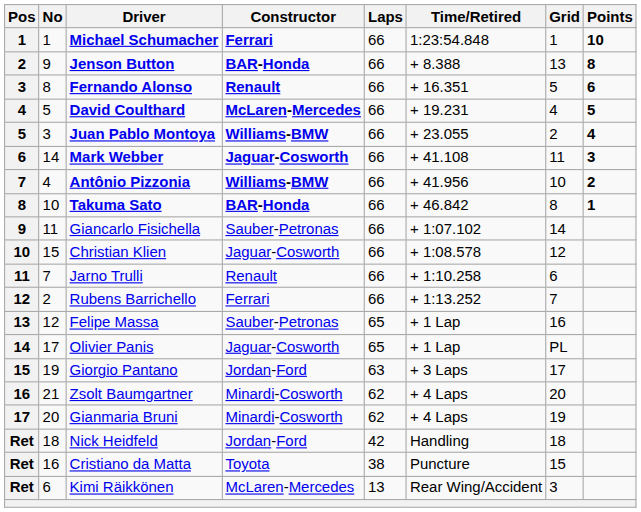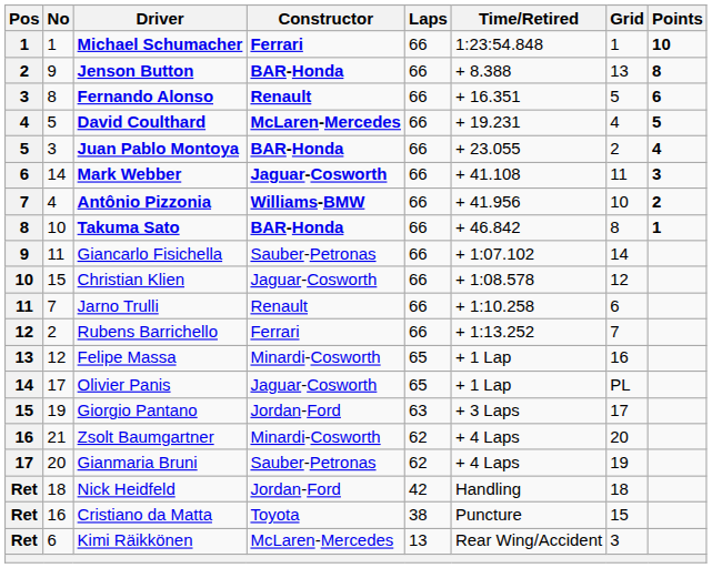Juan Pablo Montoya | Constructor: Williams-BMW -> BAR-Honda
Felipe Massa | Constructor: Sauber-Petronas -> Minardi-Cosworth
Gianmaria Bruni | Constructor: Minardi-Cosworth -> Sauber-Petronas
